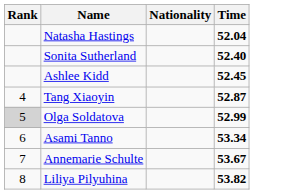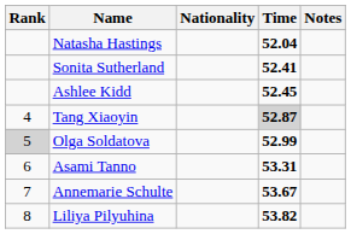+ column: Notes
Sonita Sutherland | Time: 52.40 -> 52.41
Tang Xiaoyin | Time: no background -> lightgrey background
Asami Tanno | Time: 53.34 -> 53.31
